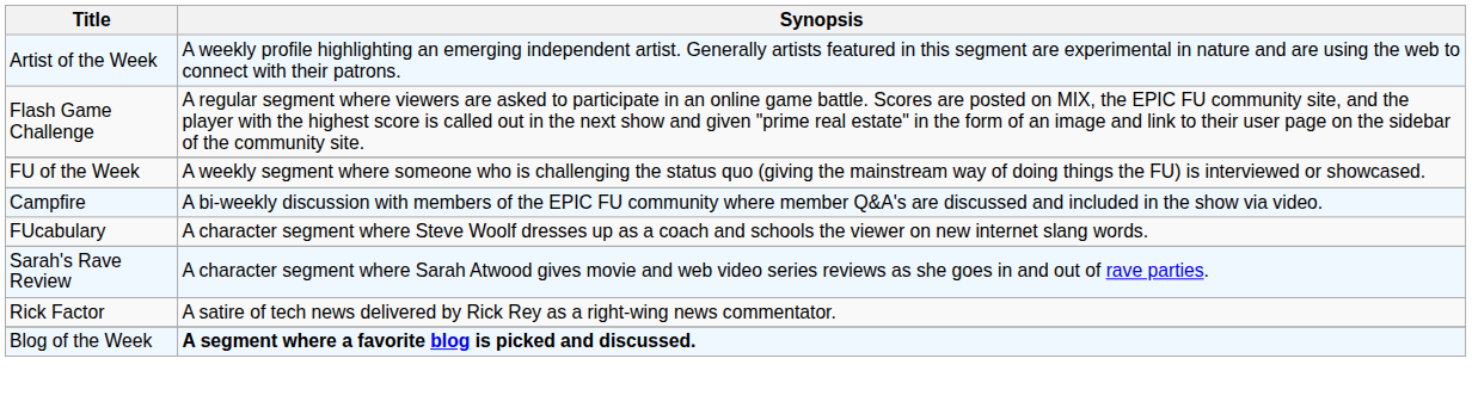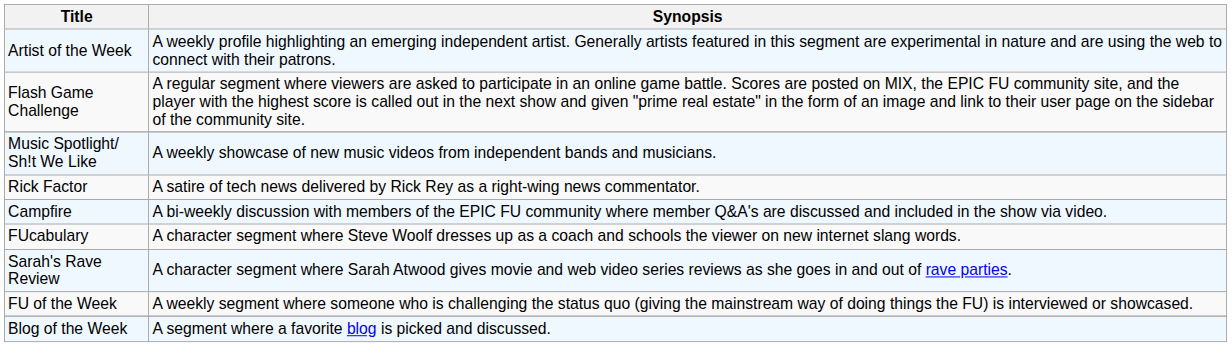+ row: Music Spotlight/ Sh!t We Like | A weekly showcase of new music videos from independent bands and musicians.
rows swapped: FU of the Week <-> Rick Factor
Blog of the Week | Synopsis: bold -> normal
